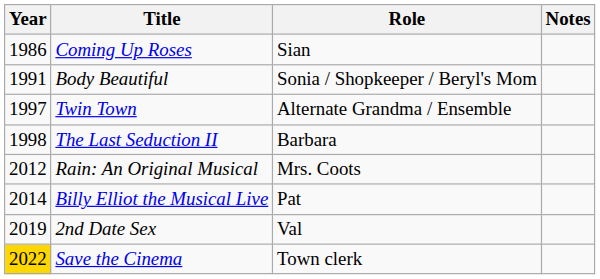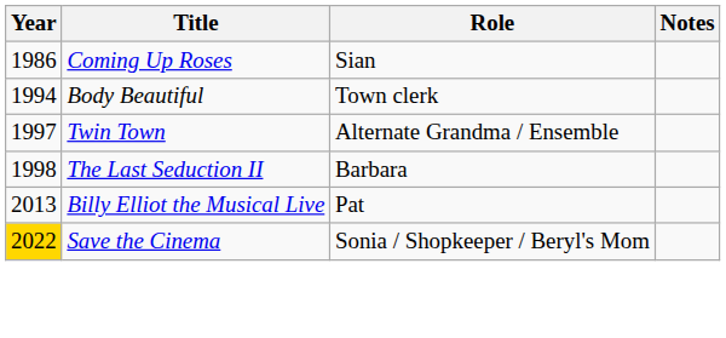Body Beautiful | Year: 1991 -> 1994
Body Beautiful | Role: Sonia / Shopkeeper / Beryl's Mom -> Town clerk
- row: 2012 | Rain: An Original Musical | Mrs. Coots
Billy Elliot the Musical Live | Year: 2014 -> 2013
- row: 2019 | 2nd Date Sex | Val
Save the Cinema | Role: Town clerk -> Sonia / Shopkeeper / Beryl's Mom
